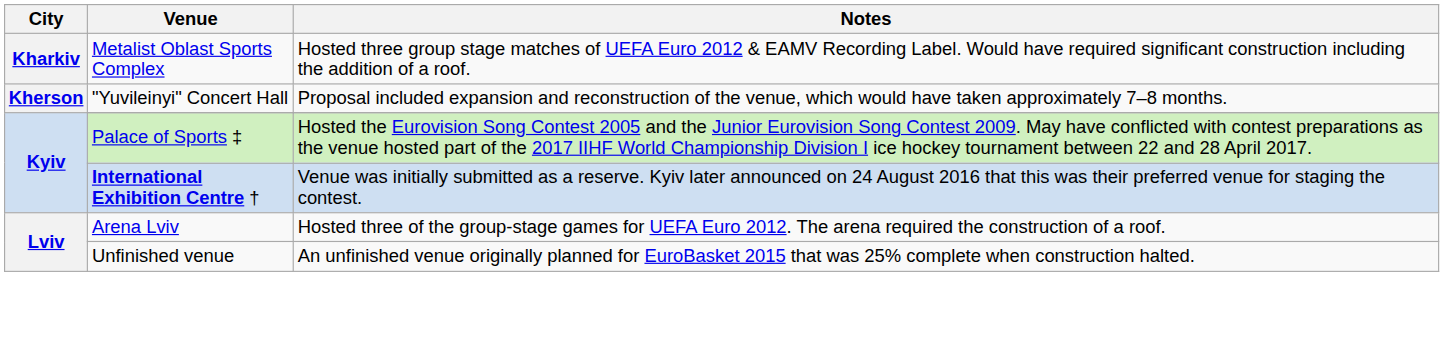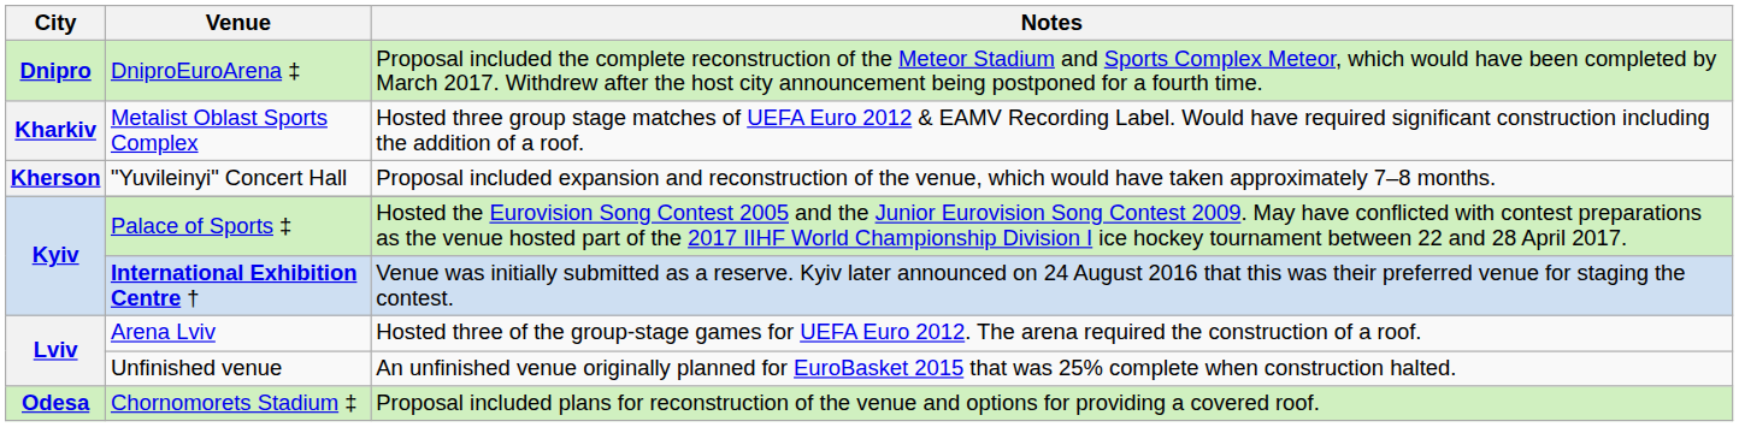+ row: Dnipro | DniproEuroArena ‡ | Proposal included the complete reconstruction of the Meteor Stadium and Sports Complex Meteor, which would have been completed by March 2017. Withdrew after the host city announcement being postponed for a fourth time.
+ row: Odesa | Chornomorets Stadium ‡ | Proposal included plans for reconstruction of the venue and options for providing a covered roof.
